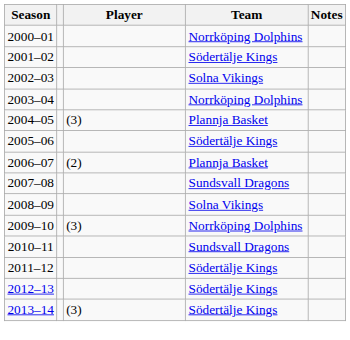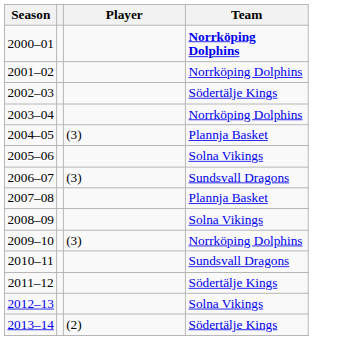- column: Notes
2000–01 | Team: normal -> bold
2001–02 | Team: Södertälje Kings -> Norrköping Dolphins
2002–03 | Team: Solna Vikings -> Södertälje Kings
2005–06 | Team: Södertälje Kings -> Solna Vikings
2006–07 | Player: (2) -> (3)
2006–07 | Team: Plannja Basket -> Sundsvall Dragons
2007–08 | Team: Sundsvall Dragons -> Plannja Basket
2012–13 | Team: Södertälje Kings -> Solna Vikings
2013–14 | Player: (3) -> (2)
